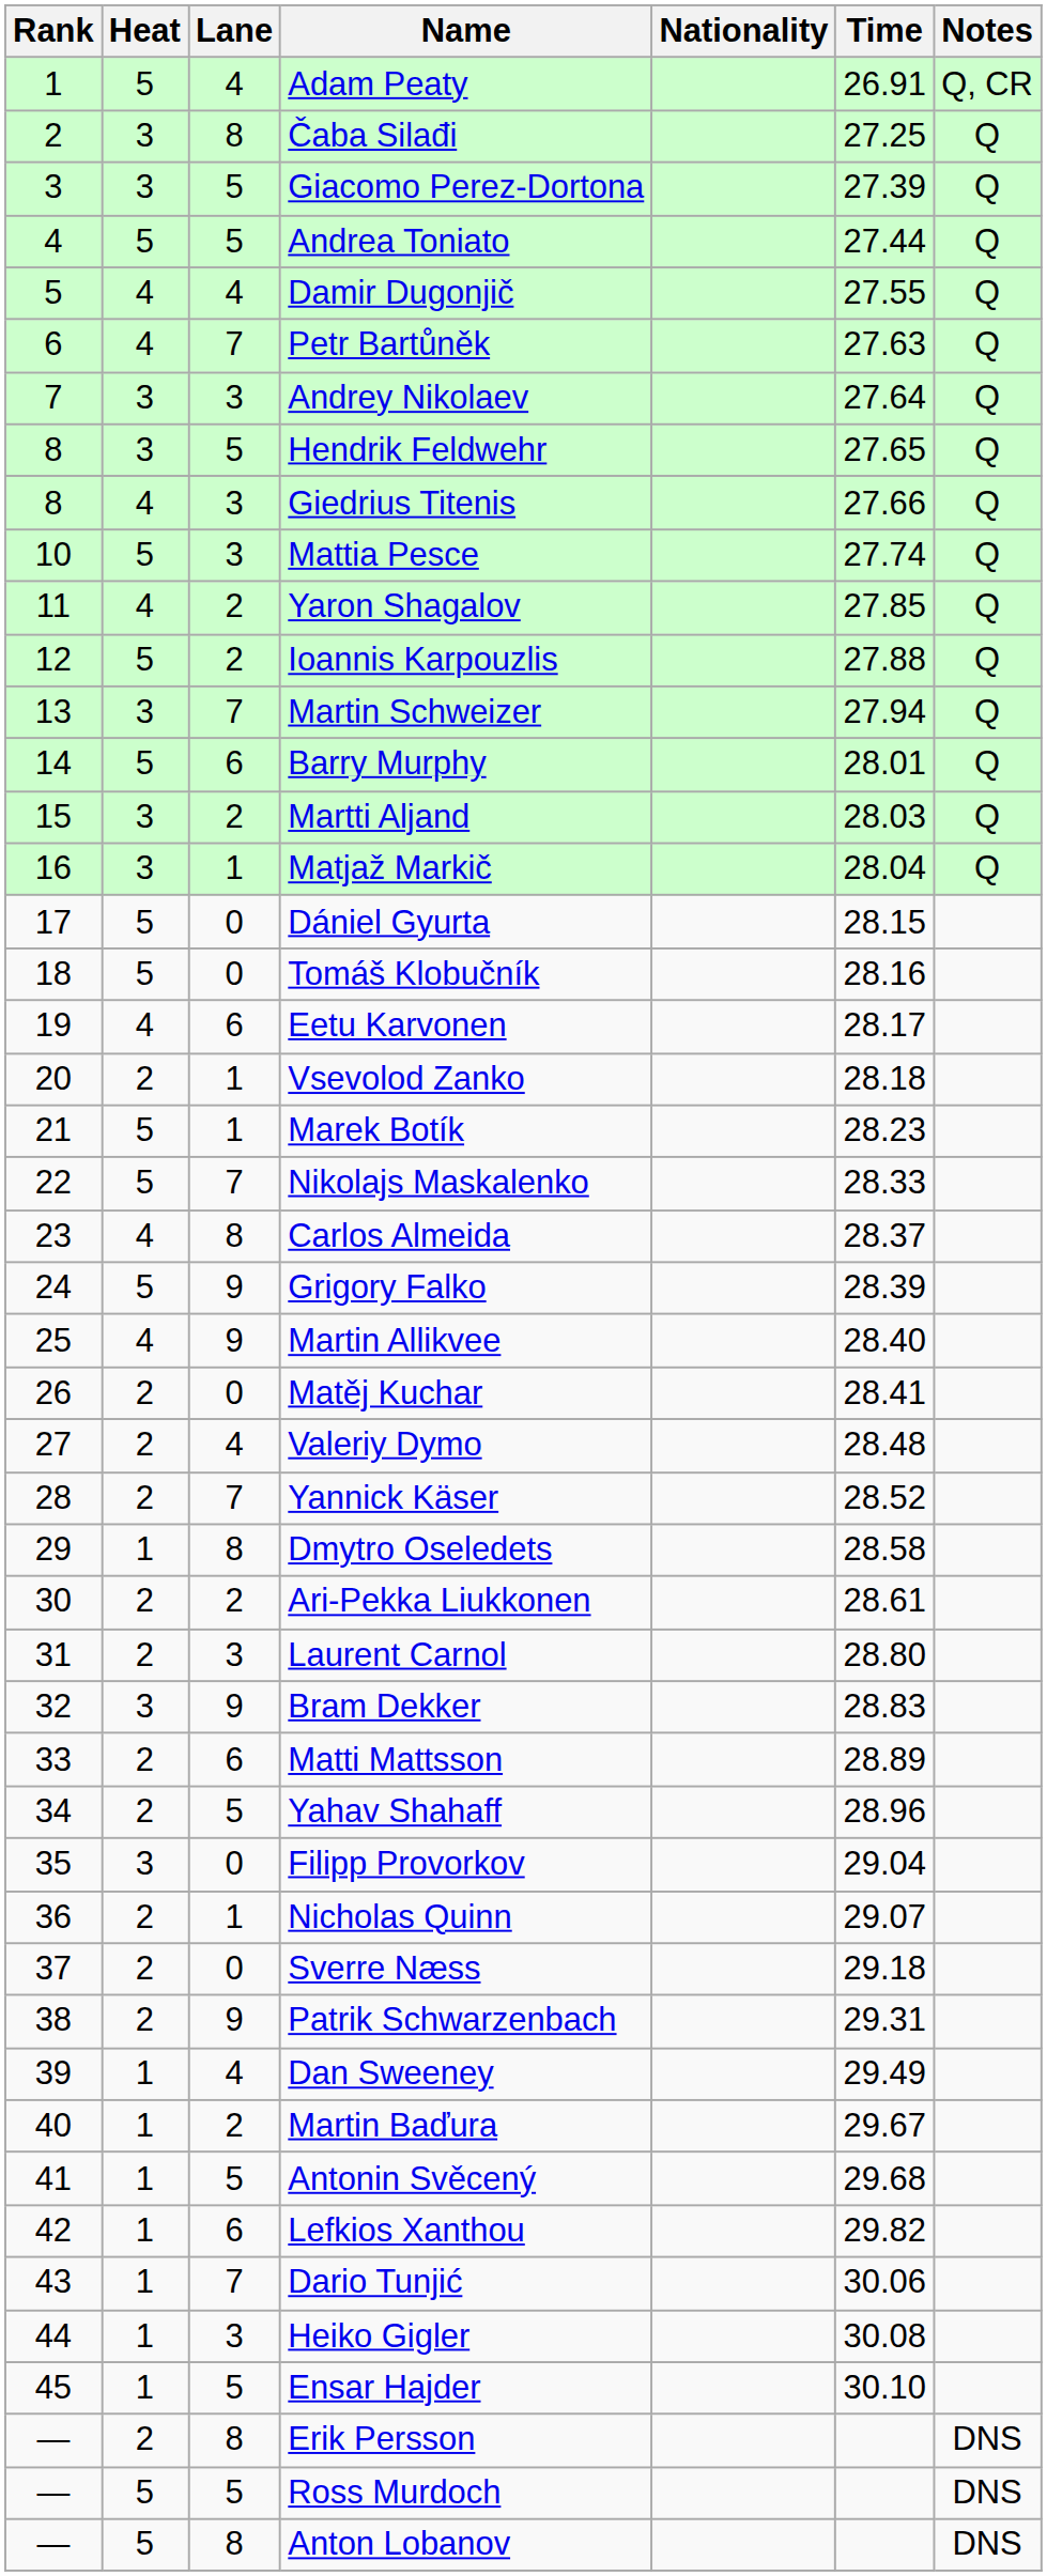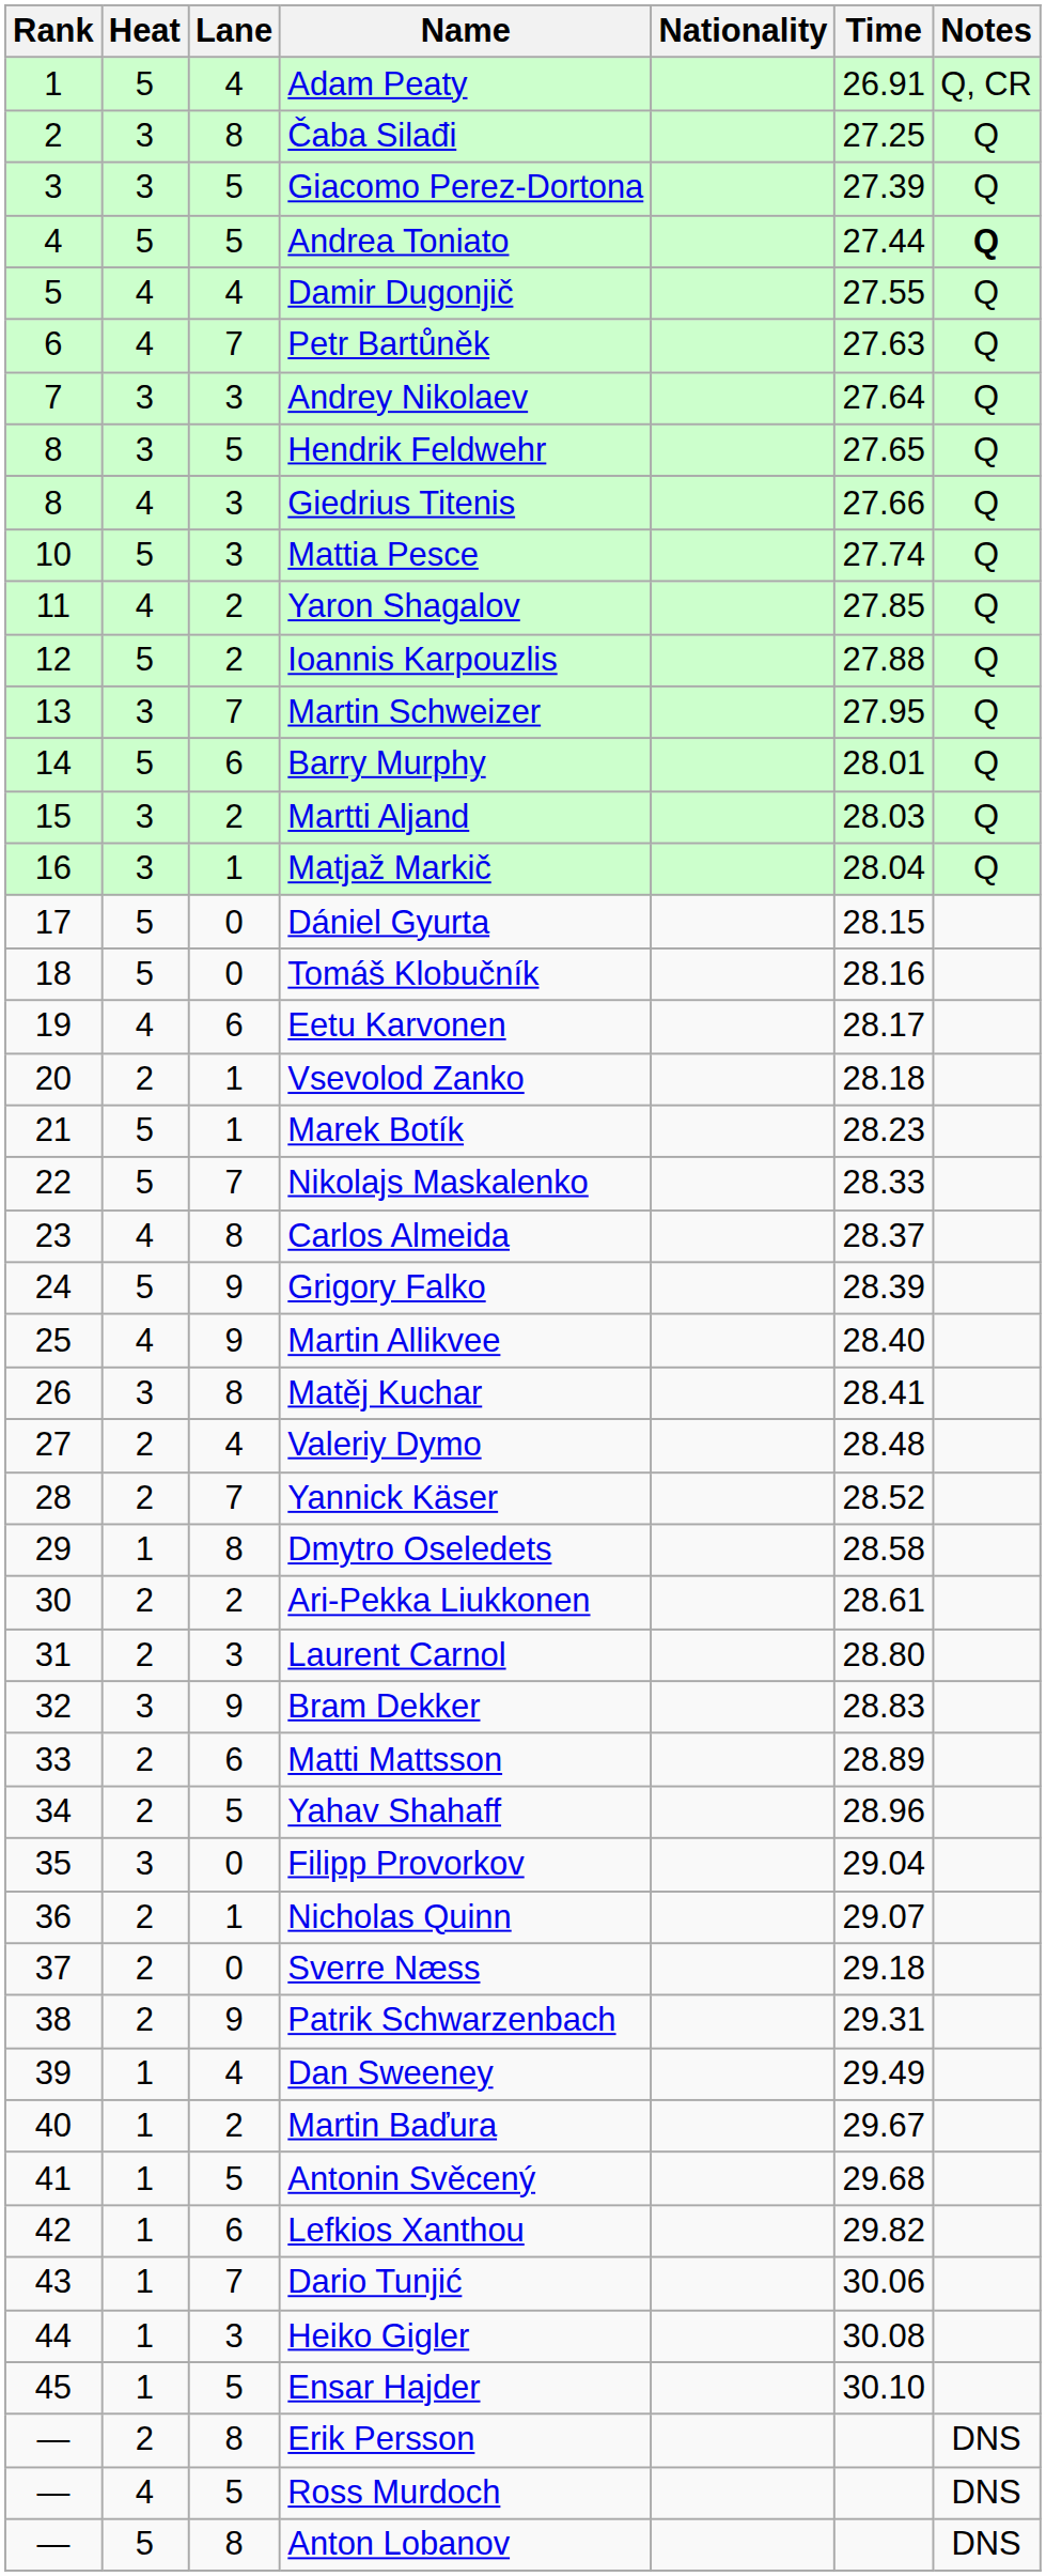Andrea Toniato | Notes: normal -> bold
Martin Schweizer | Time: 27.94 -> 27.95
Matěj Kuchar | Heat: 2 -> 3
Matěj Kuchar | Lane: 0 -> 8
Ross Murdoch | Heat: 5 -> 4
